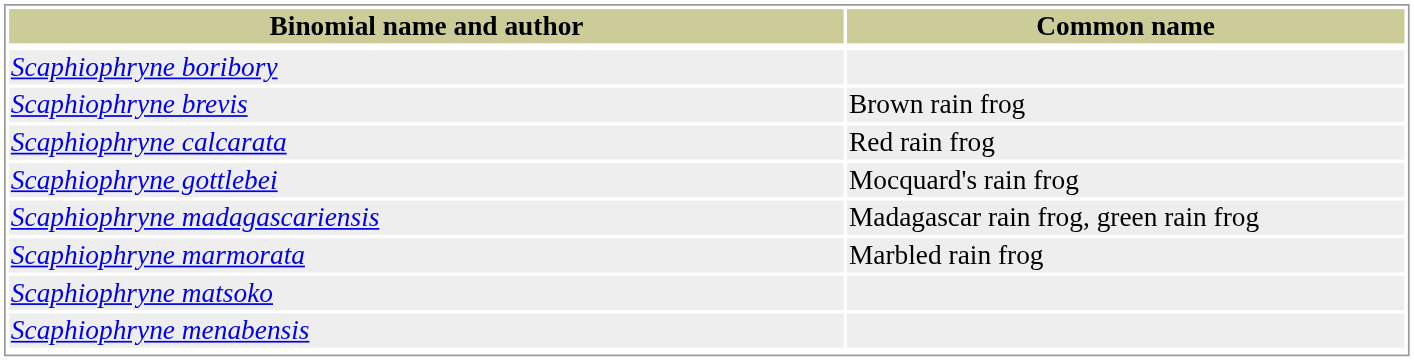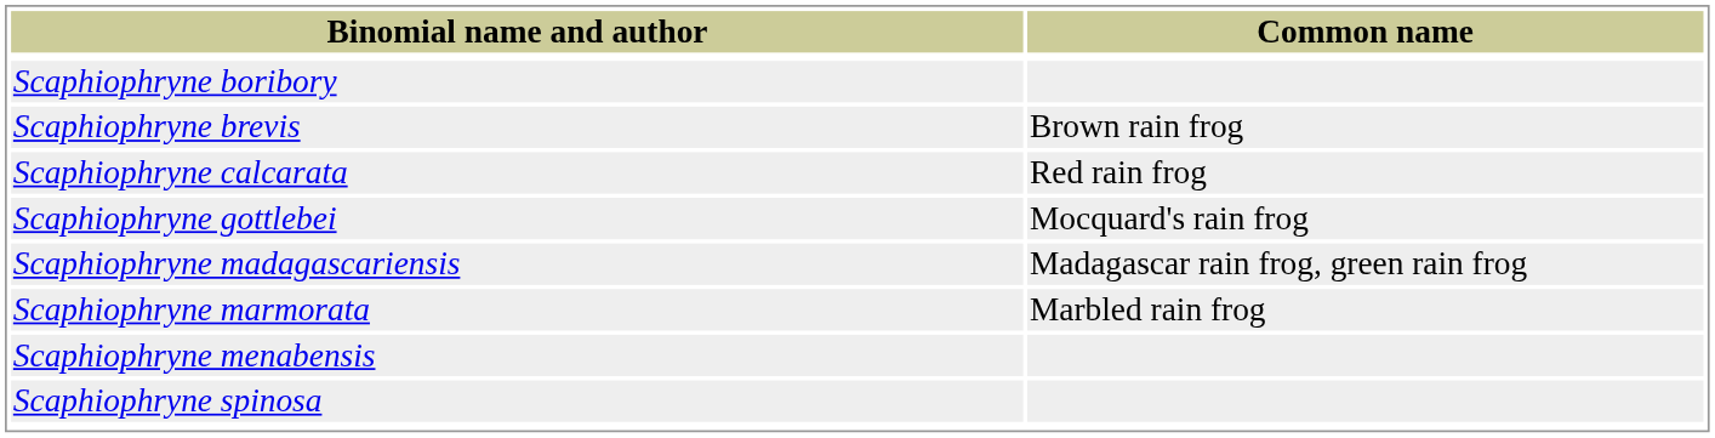- row: Scaphiophryne matsoko
+ row: Scaphiophryne spinosa
